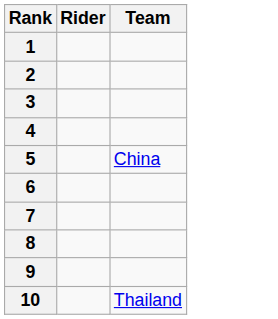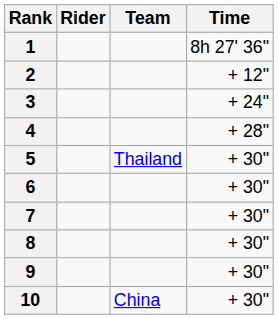+ column: Time | 8h 27' 36" | + 12" | + 24" | + 28" | + 30" | + 30" | + 30" | + 30" | + 30" | + 30"
5 | Team: China -> Thailand
10 | Team: Thailand -> China
